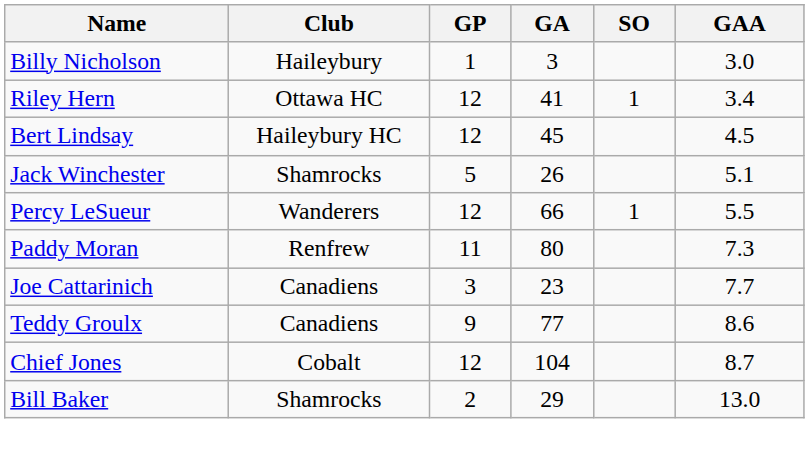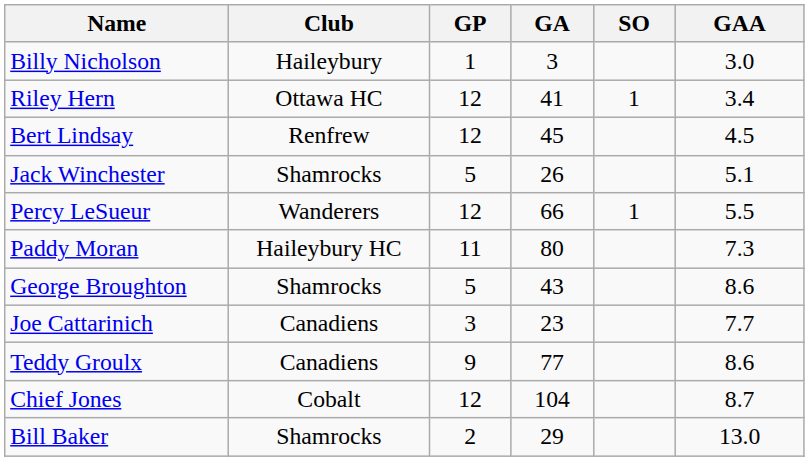Bert Lindsay | Club: Haileybury HC -> Renfrew
Paddy Moran | Club: Renfrew -> Haileybury HC
+ row: George Broughton | Shamrocks | 5 | 43 | 8.6
